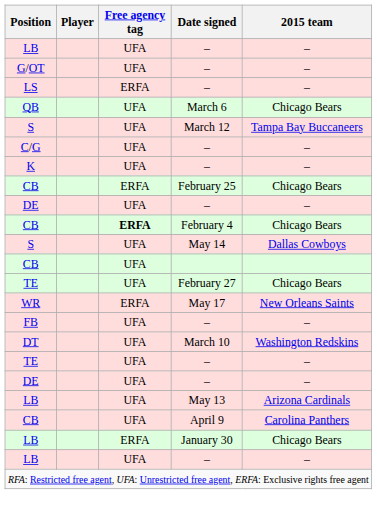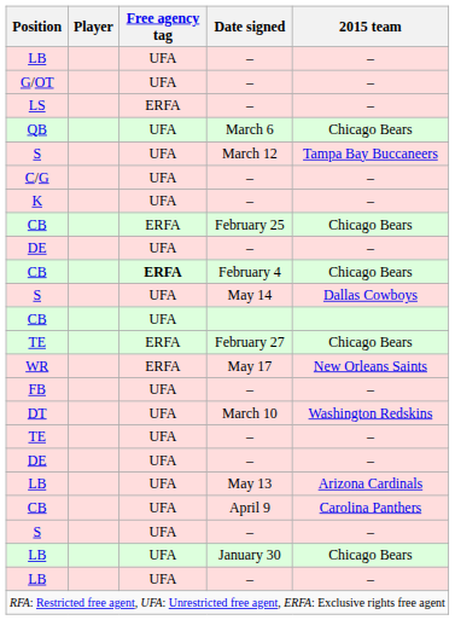TE / February 27 | Free agency tag: UFA -> ERFA
+ row: S | UFA | – | –
LB / January 30 | Free agency tag: ERFA -> UFA
